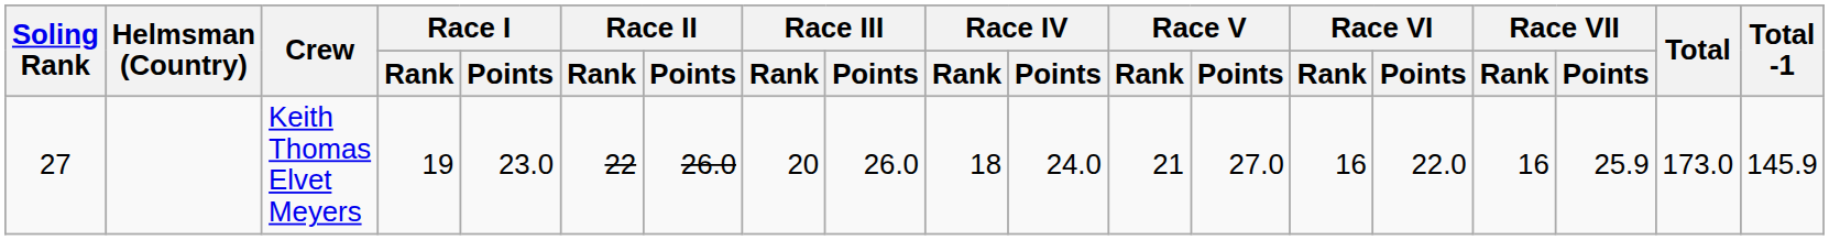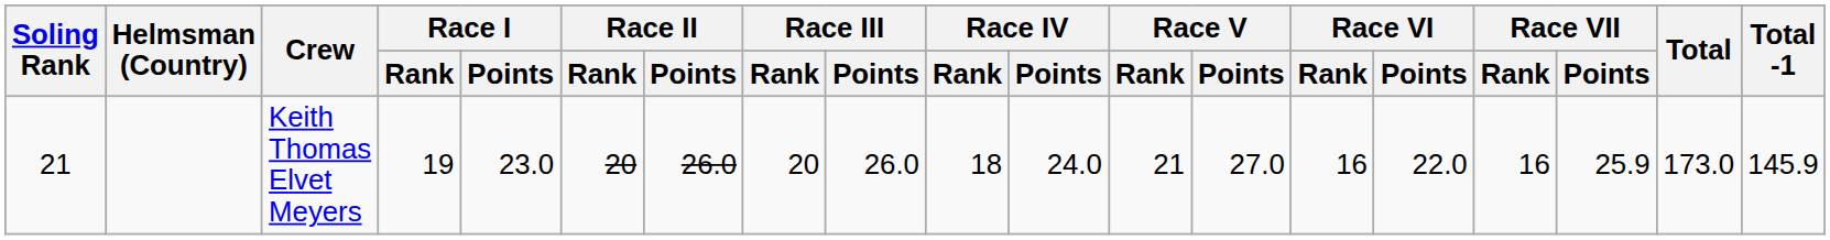Keith Thomas Elvet Meyers | Soling Rank: 27 -> 21
Keith Thomas Elvet Meyers | Race II / Rank: 22 -> 20
